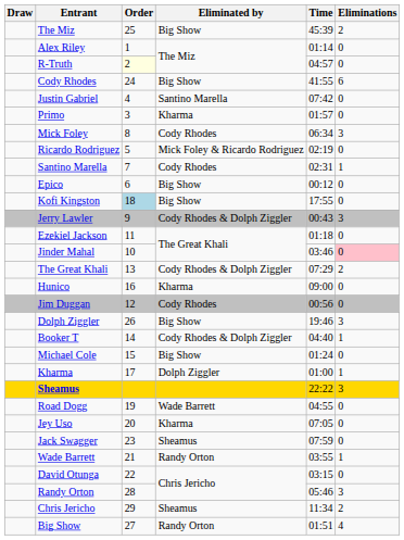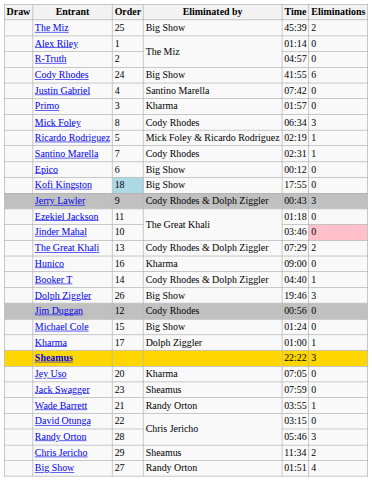R-Truth | Order: lightyellow background -> no background
Ricardo Rodriguez | Eliminations: 0 -> 1
rows swapped: Booker T <-> Jim Duggan
- row: Road Dogg | 19 | Wade Barrett | 04:55 | 0
